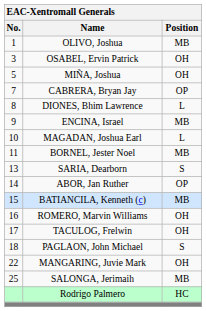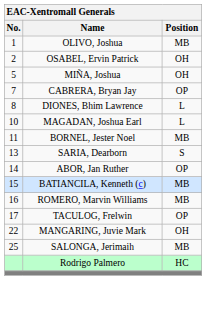OSABEL, Ervin Patrick | No.: 3 -> 2
- row: 9 | ENCINA, Israel | MB
ROMERO, Marvin Williams | Position: OH -> MB
TACULOG, Frelwin | Position: OH -> OP
- row: 18 | PAGLAON, John Michael | S
